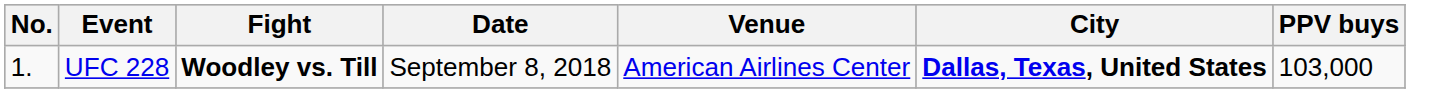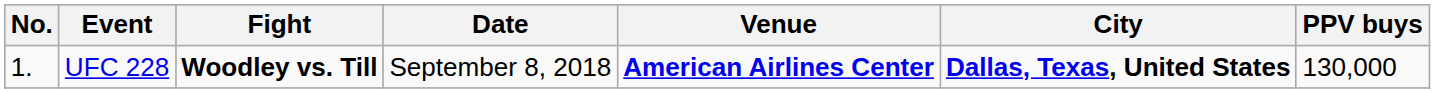UFC 228 | Venue: normal -> bold
UFC 228 | PPV buys: 103,000 -> 130,000
